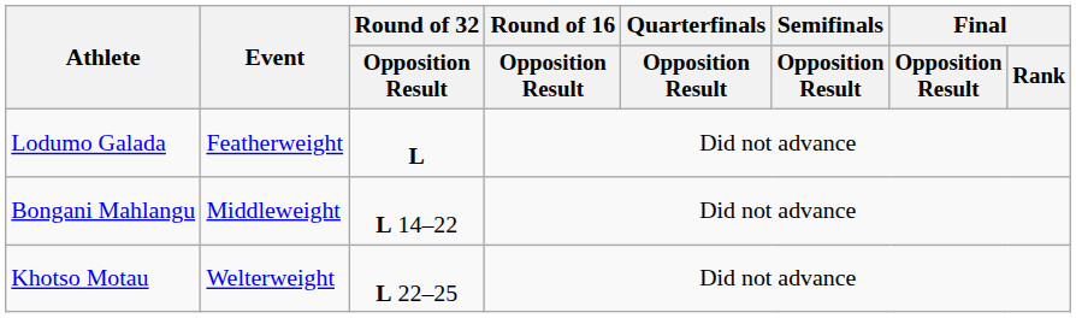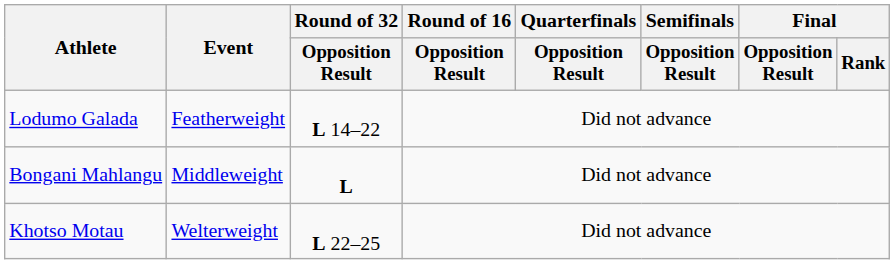Lodumo Galada | Round of 32 / Opposition Result: L -> L 14–22
Bongani Mahlangu | Round of 32 / Opposition Result: L 14–22 -> L
